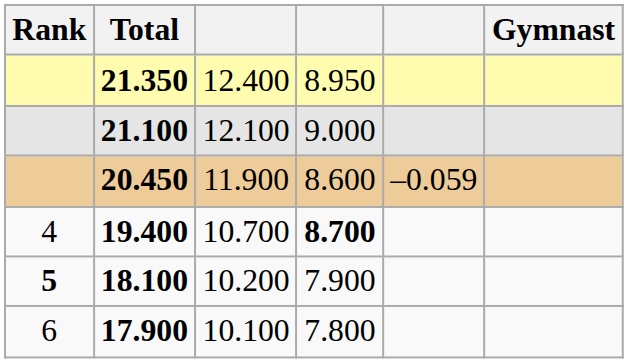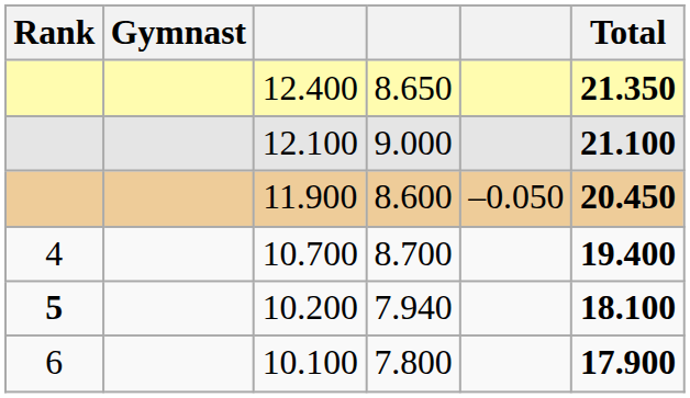columns swapped: Gymnast <-> Total
12.400 | column 4: 8.950 -> 8.650
11.900 | column 5: –0.059 -> –0.050
10.700 | column 4: bold -> normal
10.200 | column 4: 7.900 -> 7.940
